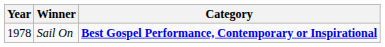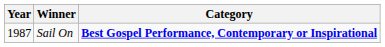Sail On | Year: 1978 -> 1987
